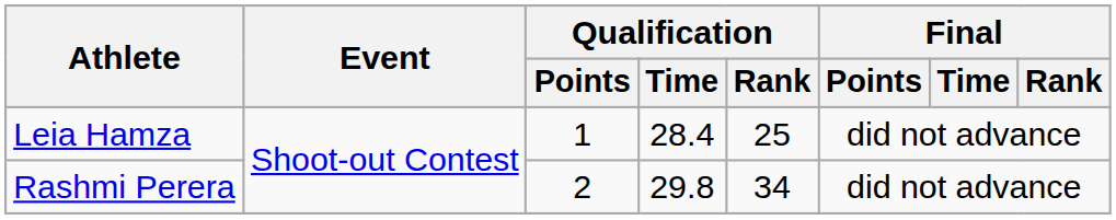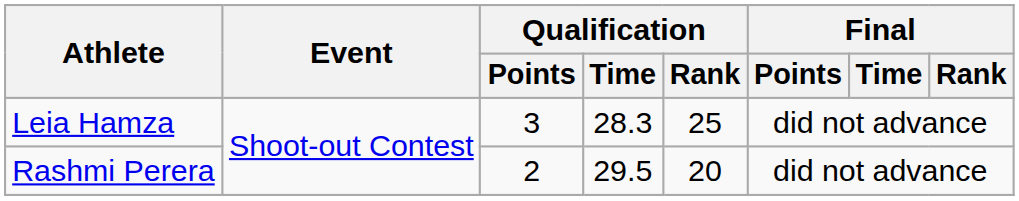Leia Hamza | Qualification / Points: 1 -> 3
Leia Hamza | Qualification / Time: 28.4 -> 28.3
Rashmi Perera | Qualification / Time: 29.8 -> 29.5
Rashmi Perera | Qualification / Rank: 34 -> 20
